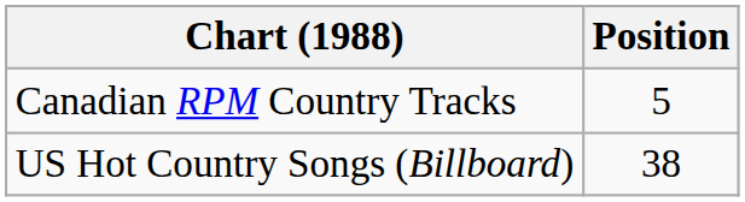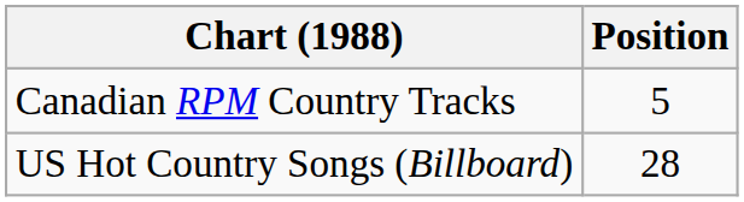US Hot Country Songs (Billboard) | Position: 38 -> 28
